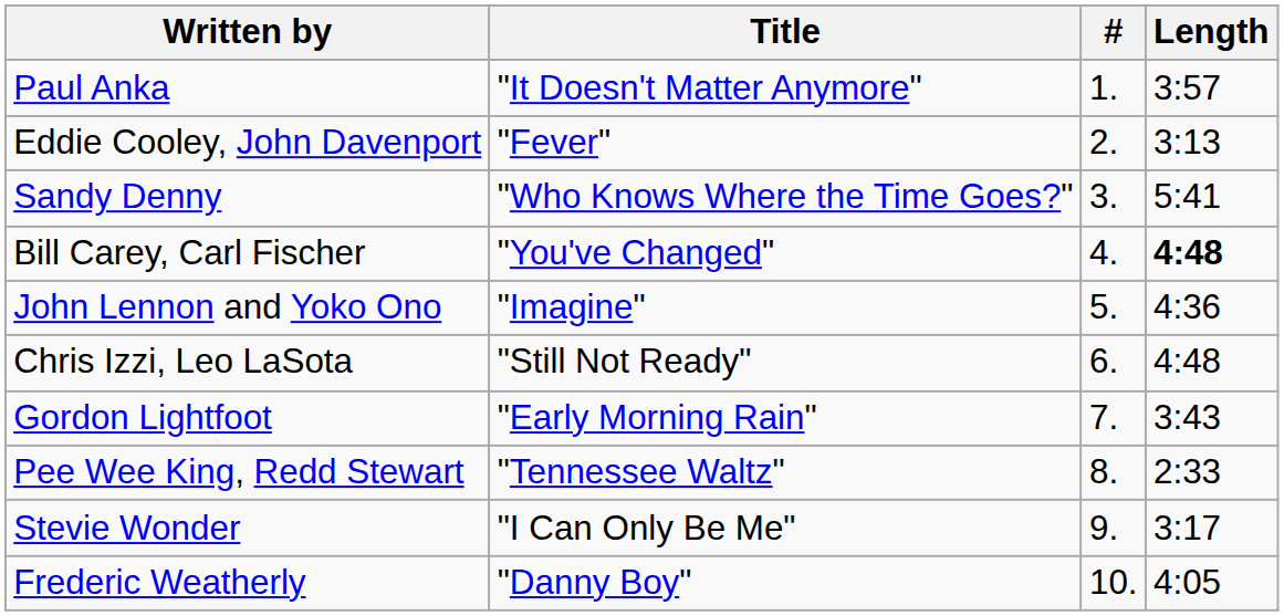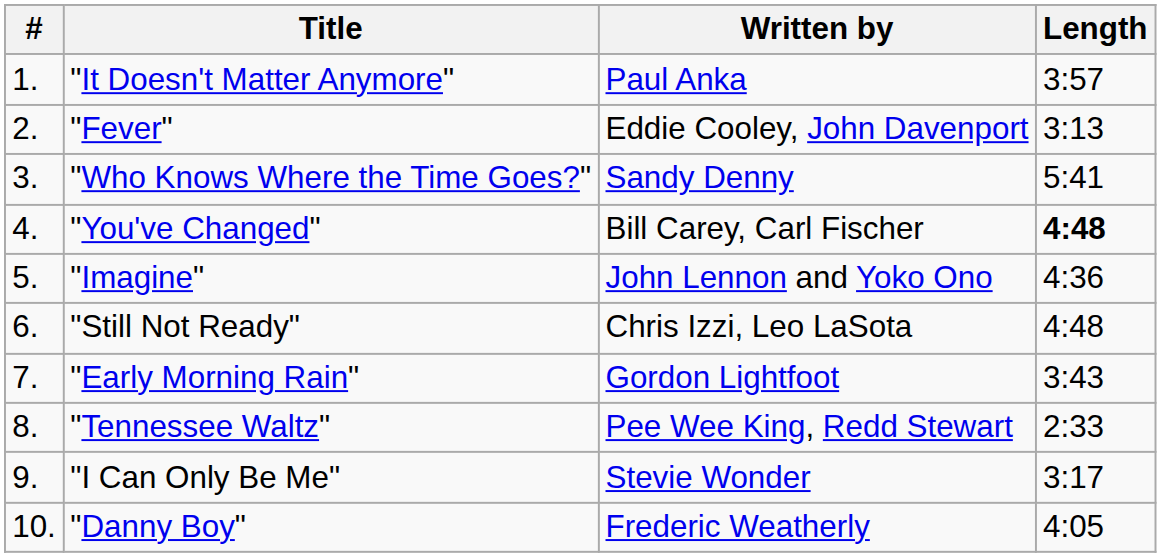columns swapped: # <-> Written by
